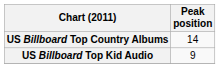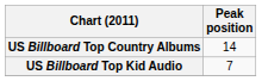US Billboard Top Kid Audio | Peak position: 9 -> 7
